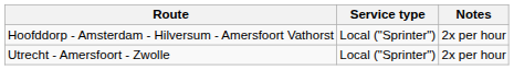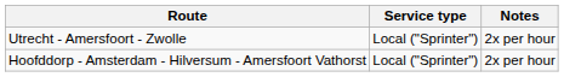rows swapped: Utrecht - Amersfoort - Zwolle <-> Hoofddorp - Amsterdam - Hilversum - Amersfoort Vathorst
